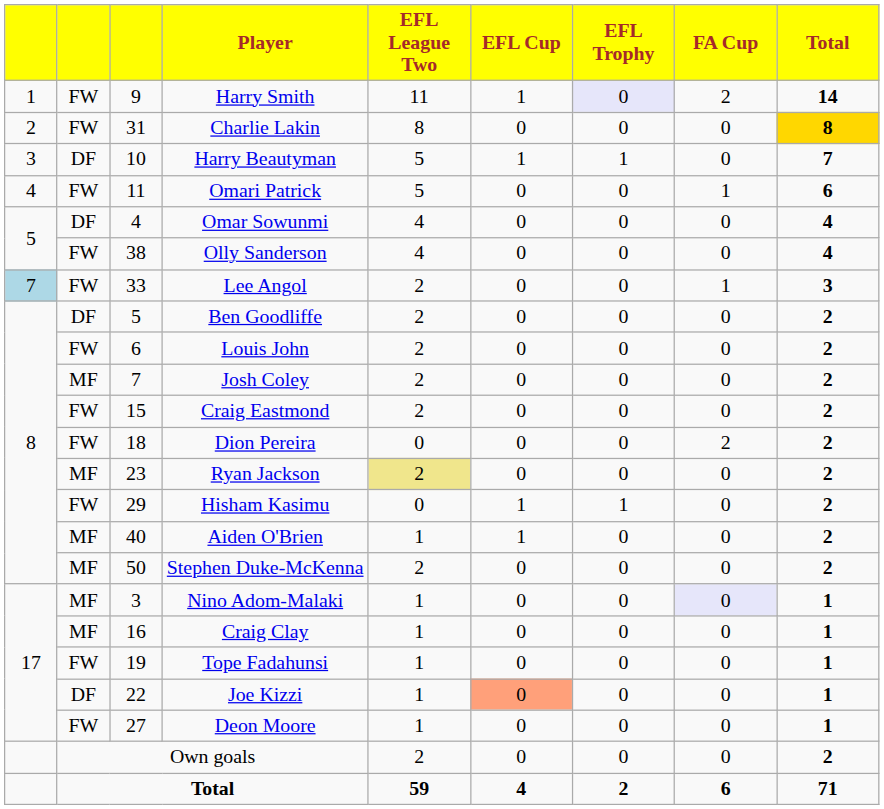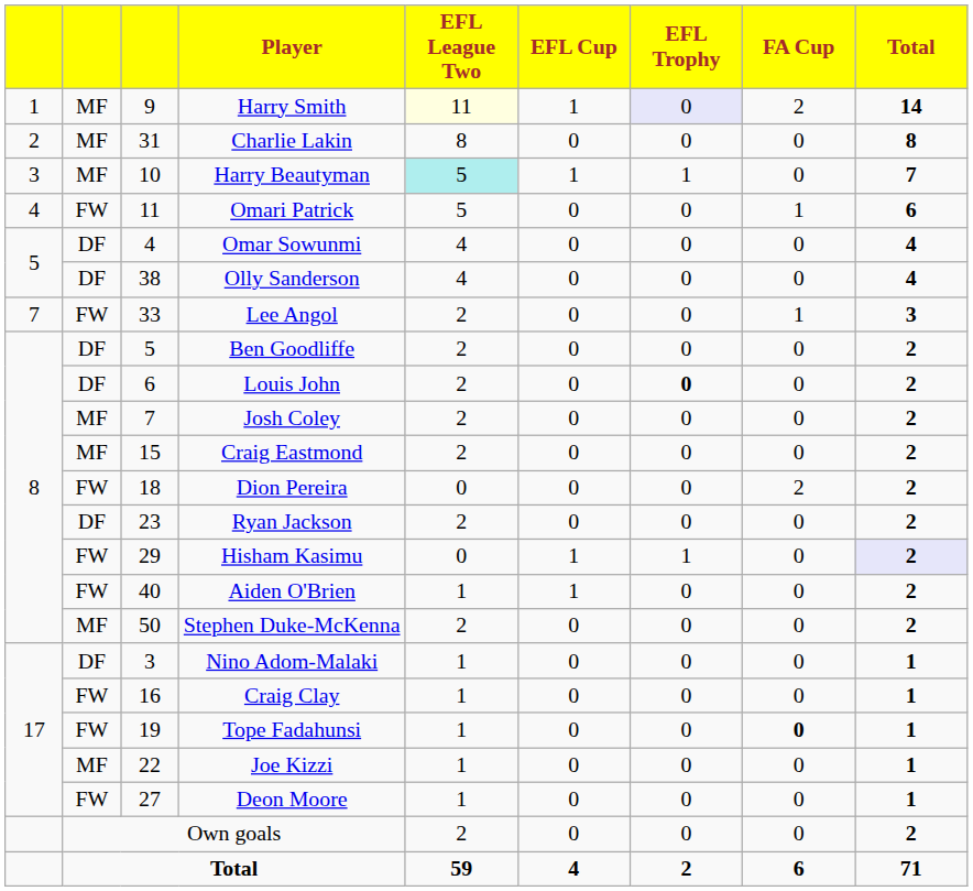Harry Smith | column 2: FW -> MF
Harry Smith | EFL League Two: no background -> lightyellow background
Charlie Lakin | column 2: FW -> MF
Charlie Lakin | Total: gold background -> no background
Harry Beautyman | column 2: DF -> MF
Harry Beautyman | EFL League Two: no background -> paleturquoise background
Olly Sanderson | column 2: FW -> DF
Lee Angol | column 1: lightblue background -> no background
Louis John | column 2: FW -> DF
Louis John | EFL Trophy: normal -> bold
Craig Eastmond | column 2: FW -> MF
Ryan Jackson | column 2: MF -> DF
Ryan Jackson | EFL League Two: khaki background -> no background
Hisham Kasimu | Total: no background -> lavender background
Aiden O'Brien | column 2: MF -> FW
Nino Adom-Malaki | column 2: MF -> DF
Nino Adom-Malaki | FA Cup: lavender background -> no background
Craig Clay | column 2: MF -> FW
Tope Fadahunsi | FA Cup: normal -> bold
Joe Kizzi | column 2: DF -> MF
Joe Kizzi | EFL Cup: lightsalmon background -> no background
